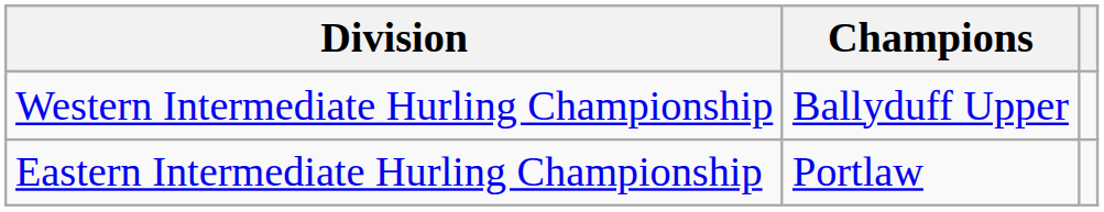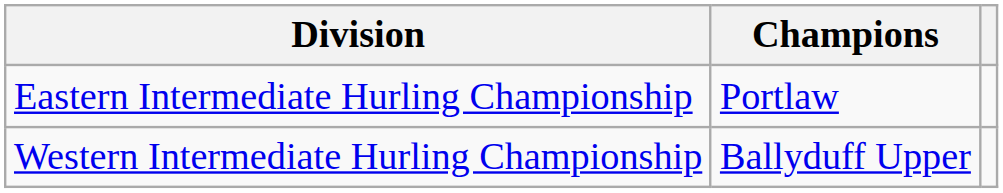rows swapped: Eastern Intermediate Hurling Championship <-> Western Intermediate Hurling Championship
